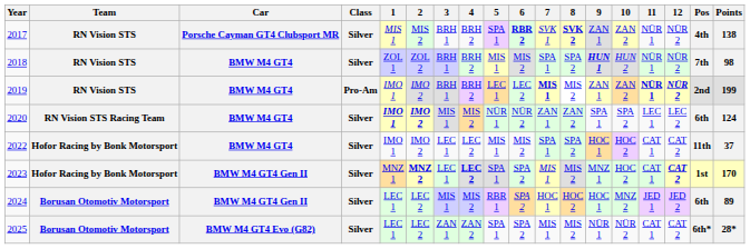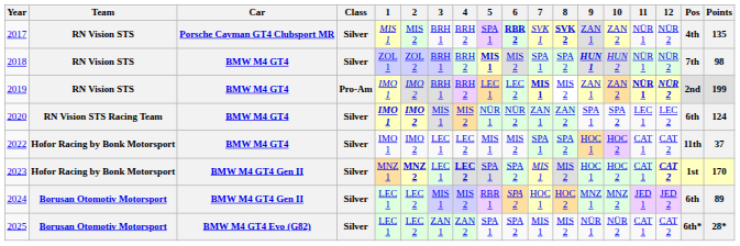2017 | Points: 138 -> 135
2018 | 5: normal -> bold
2023 | 9: MNZ 1 -> HOC 1
2024 | 9: HOC 1 -> MNZ 1
